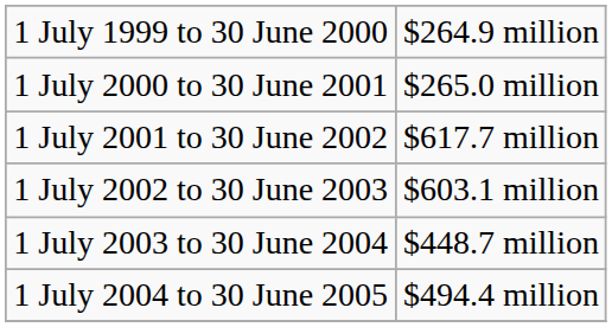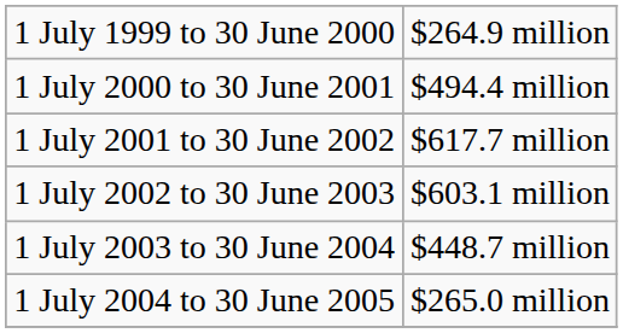1 July 2000 to 30 June 2001 | column 2: $265.0 million -> $494.4 million
1 July 2004 to 30 June 2005 | column 2: $494.4 million -> $265.0 million
